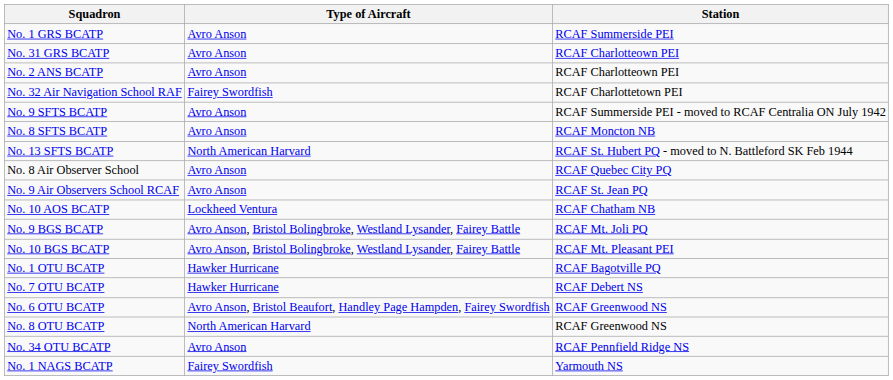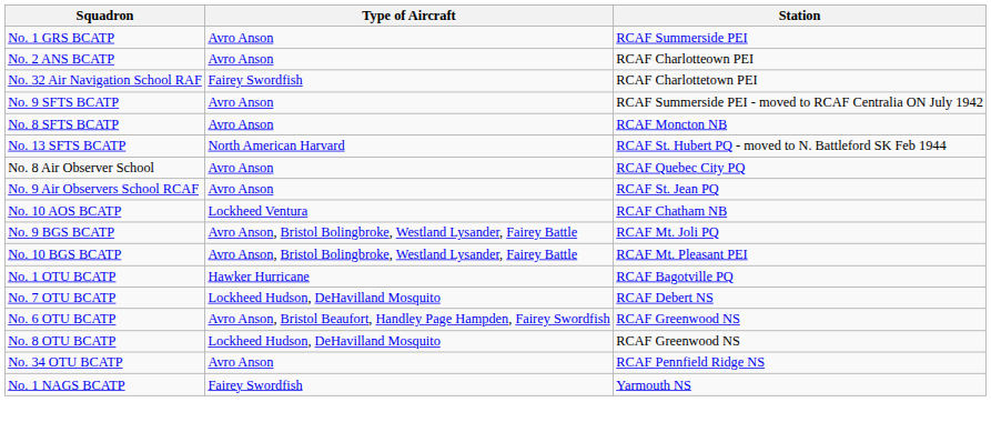- row: No. 31 GRS BCATP | Avro Anson | RCAF Charlotteown PEI
No. 7 OTU BCATP | Type of Aircraft: Hawker Hurricane -> Lockheed Hudson, DeHavilland Mosquito
No. 8 OTU BCATP | Type of Aircraft: North American Harvard -> Lockheed Hudson, DeHavilland Mosquito
